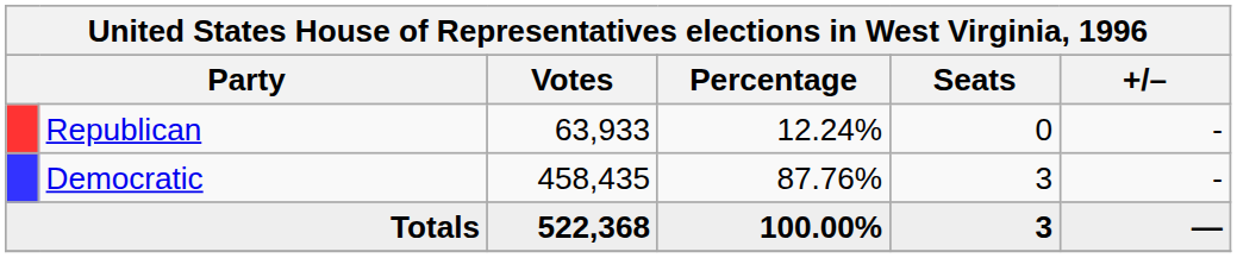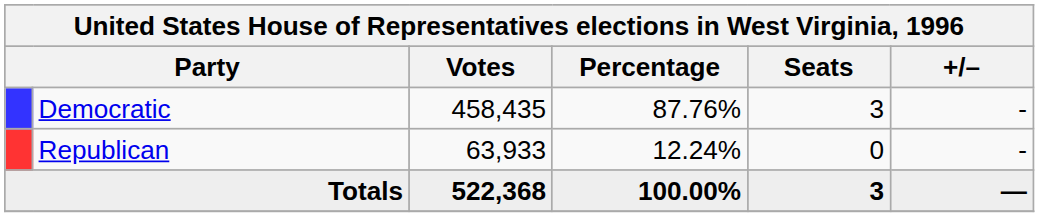rows swapped: Democratic <-> Republican
